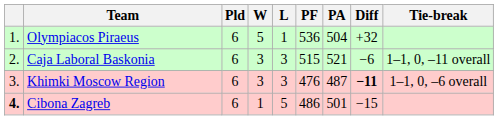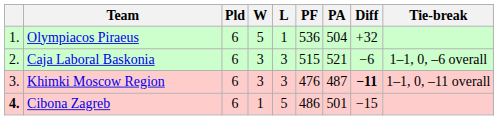Caja Laboral Baskonia | Tie-break: 1–1, 0, –11 overall -> 1–1, 0, –6 overall
Khimki Moscow Region | Tie-break: 1–1, 0, –6 overall -> 1–1, 0, –11 overall
